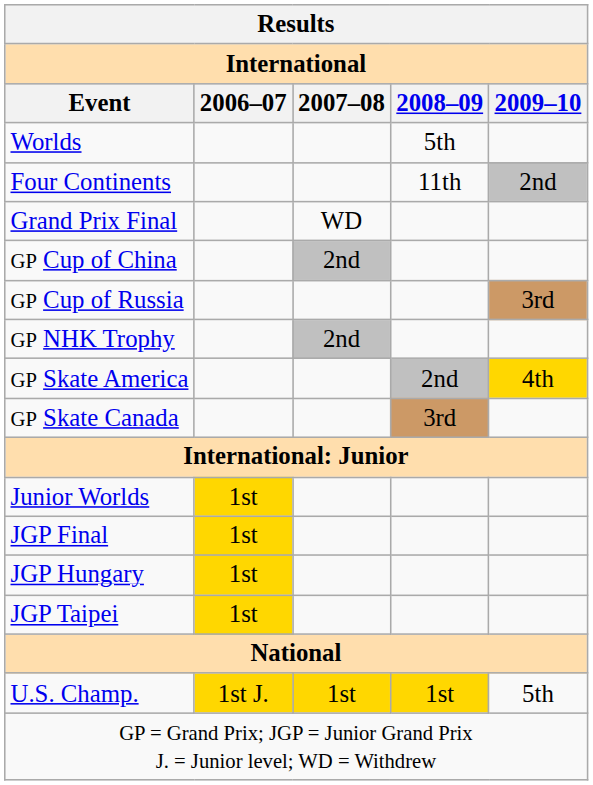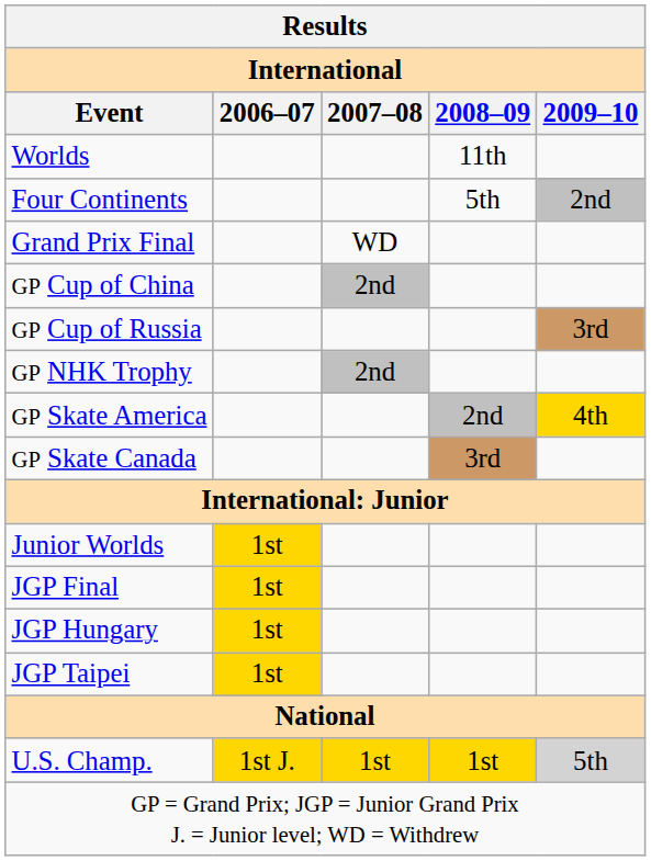Worlds | 2008–09: 5th -> 11th
Four Continents | 2008–09: 11th -> 5th
U.S. Champ. | 2009–10: no background -> lightgrey background
